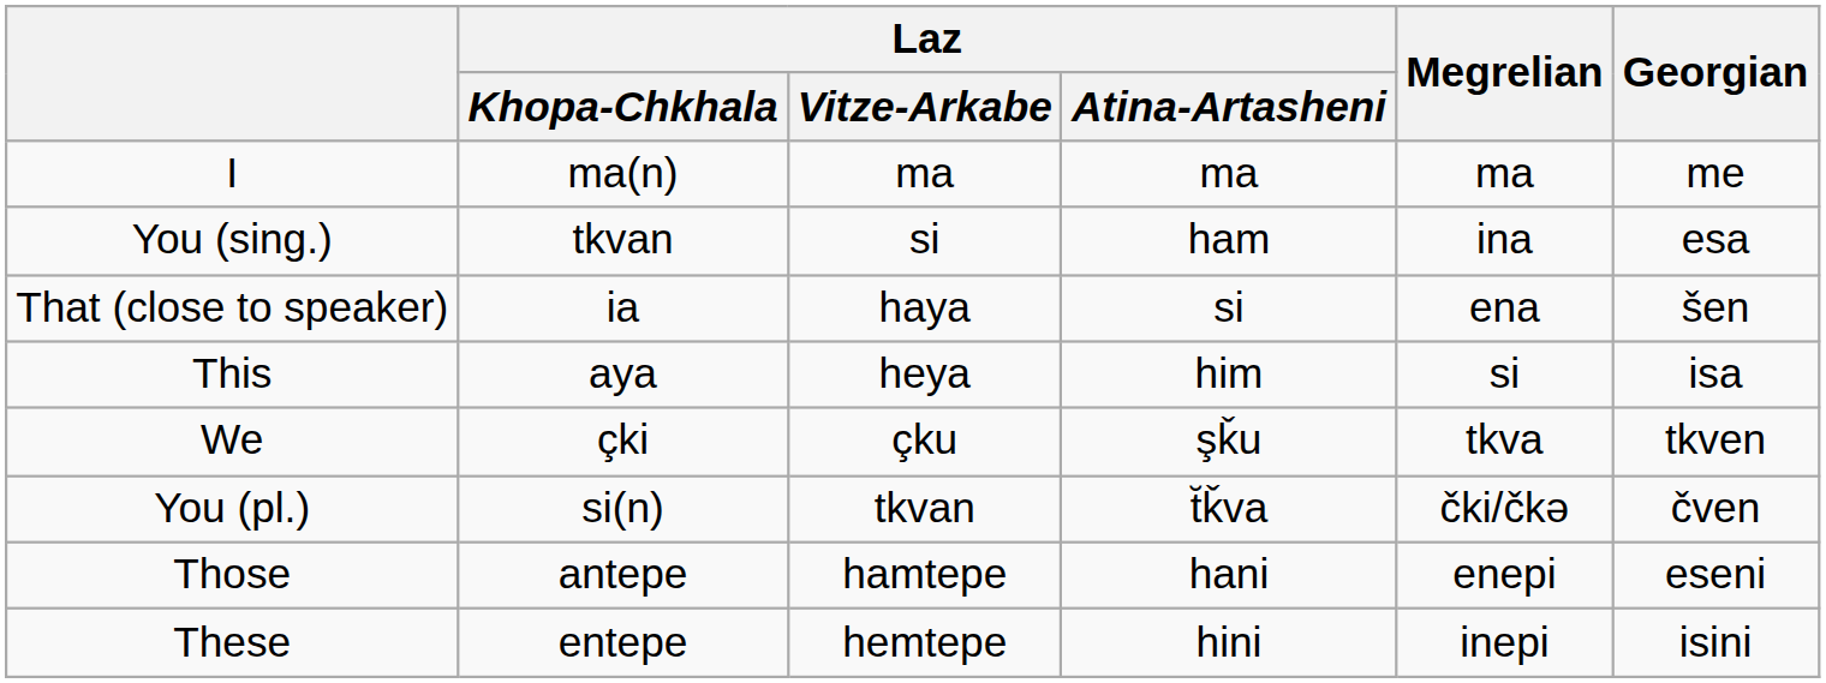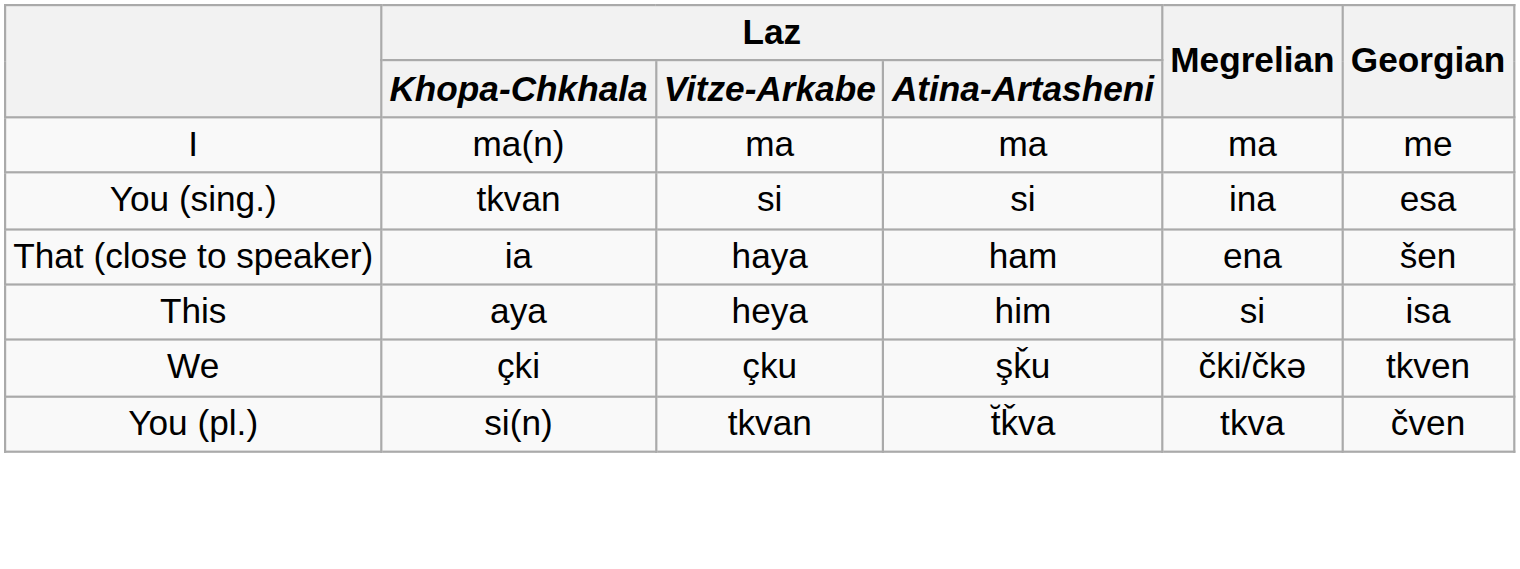You (sing.) | Laz / Atina-Artasheni: ham -> si
That (close to speaker) | Laz / Atina-Artasheni: si -> ham
We | Megrelian: tkva -> čki/čkə
You (pl.) | Megrelian: čki/čkə -> tkva
- row: Those | antepe | hamtepe | hani | enepi | eseni
- row: These | entepe | hemtepe | hini | inepi | isini
